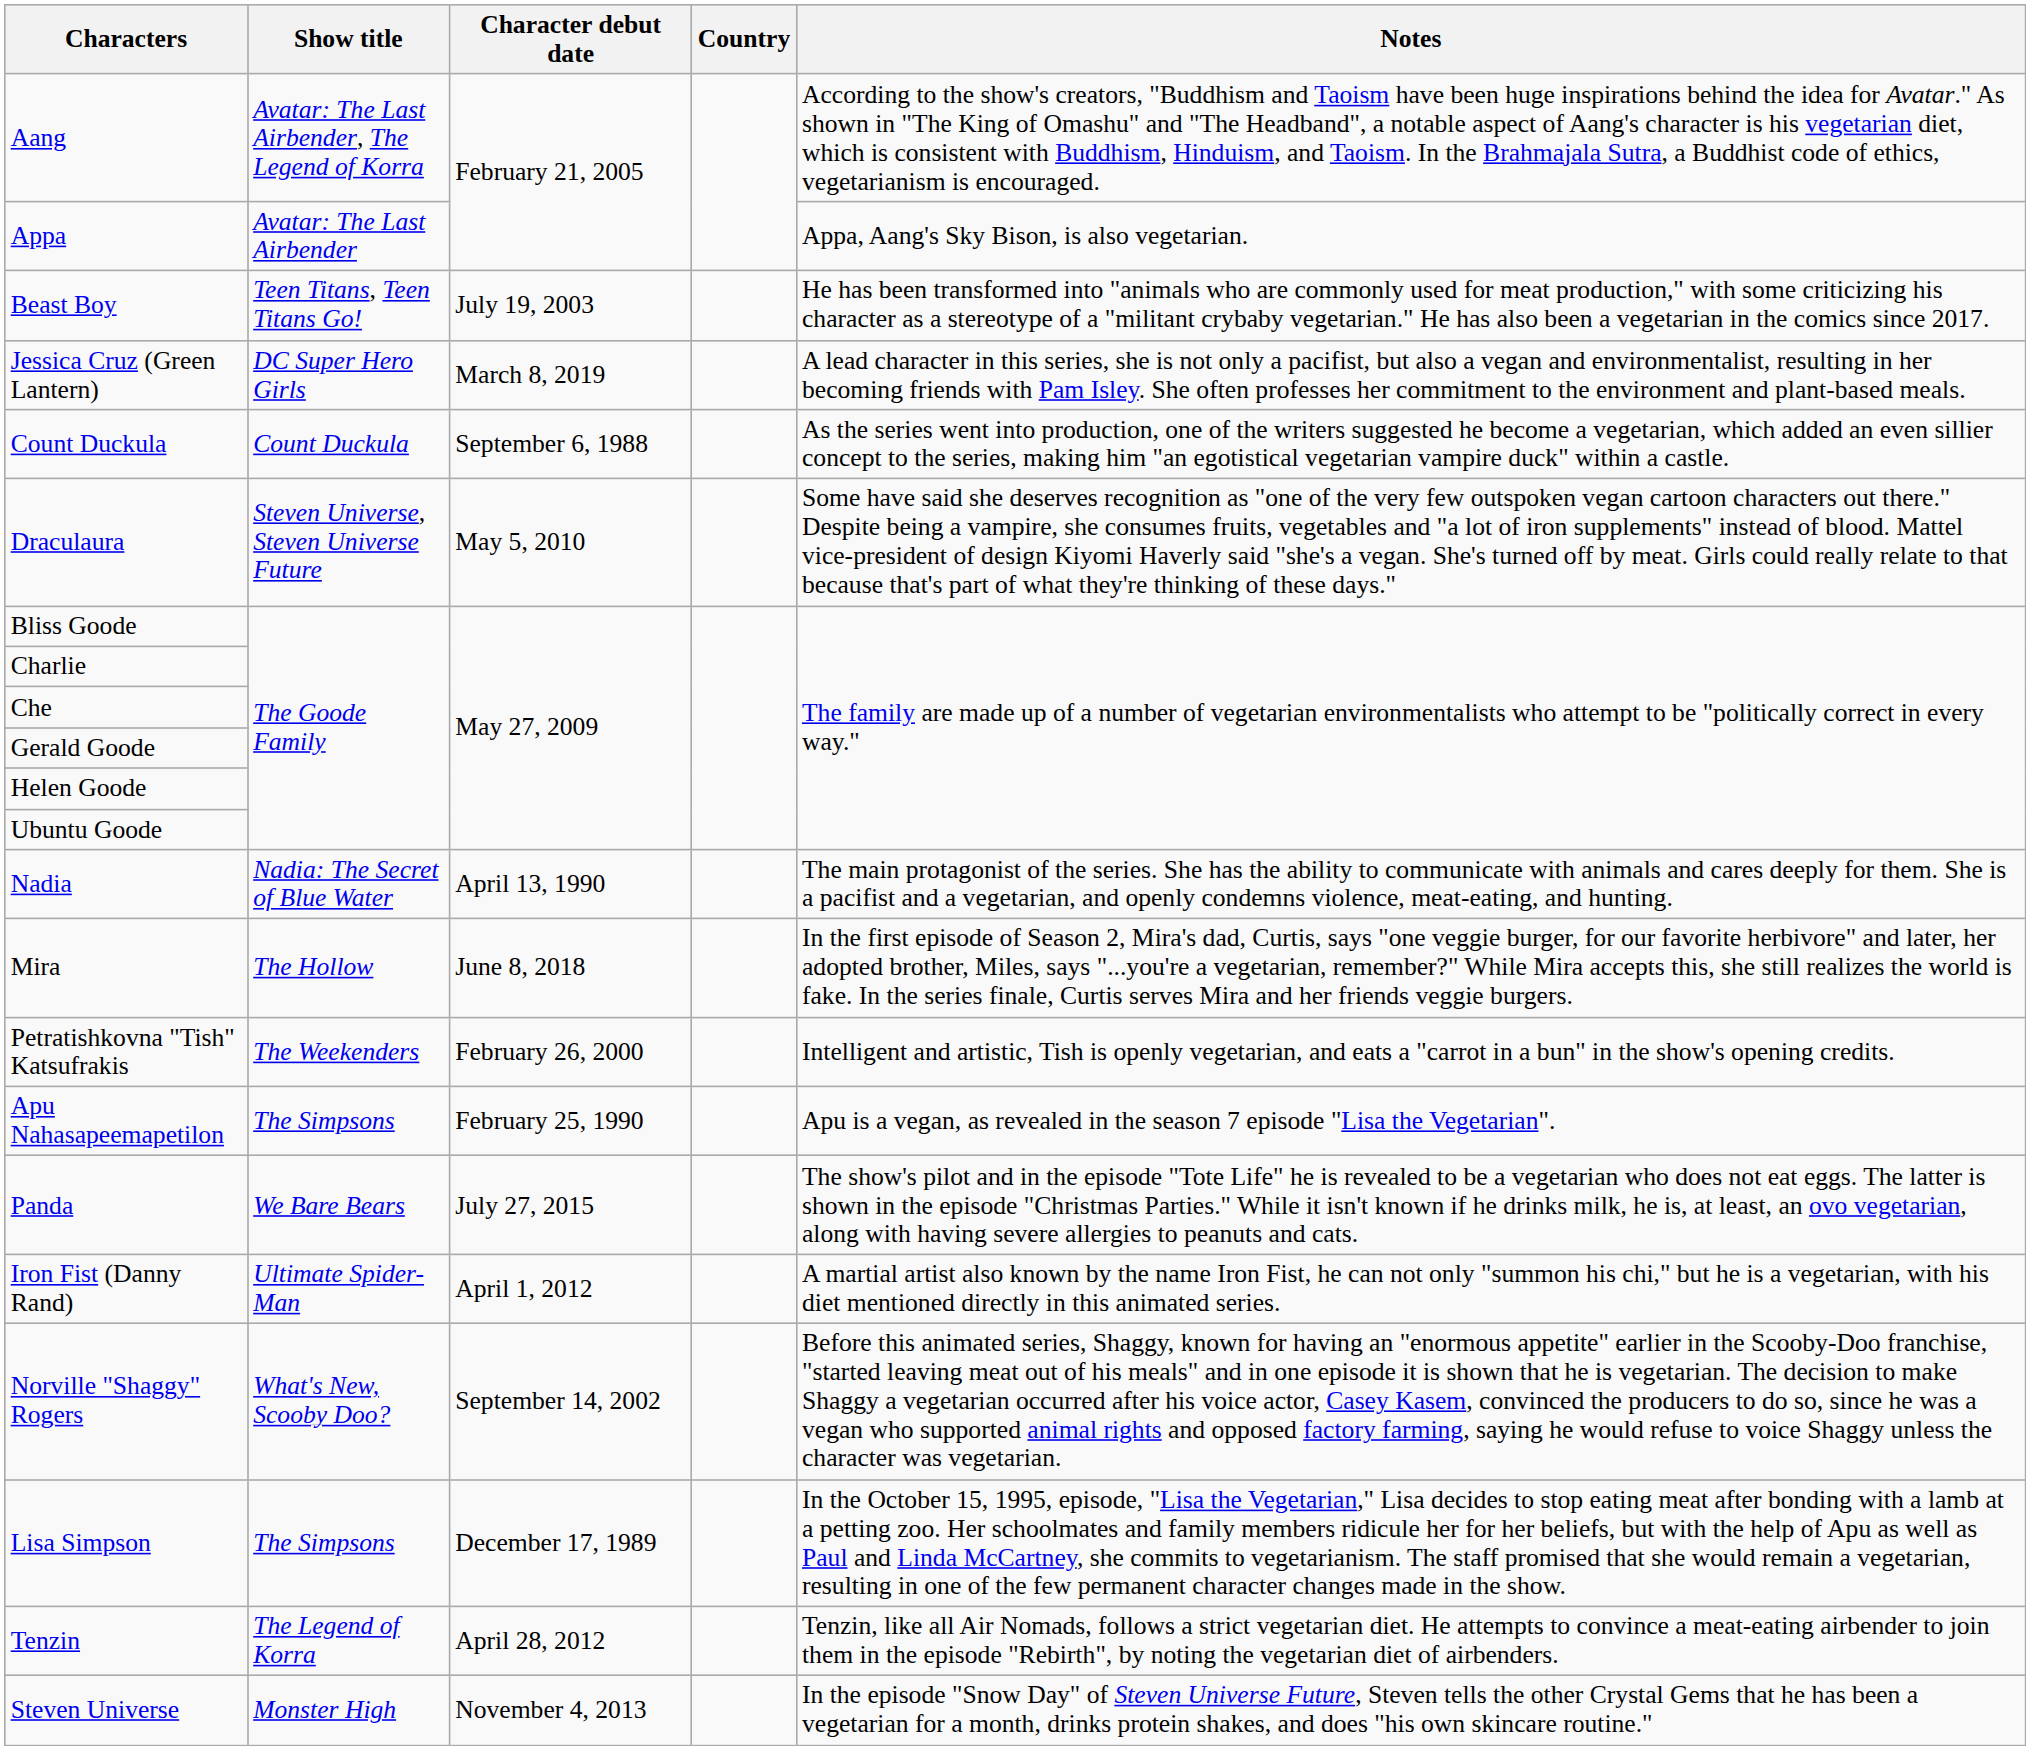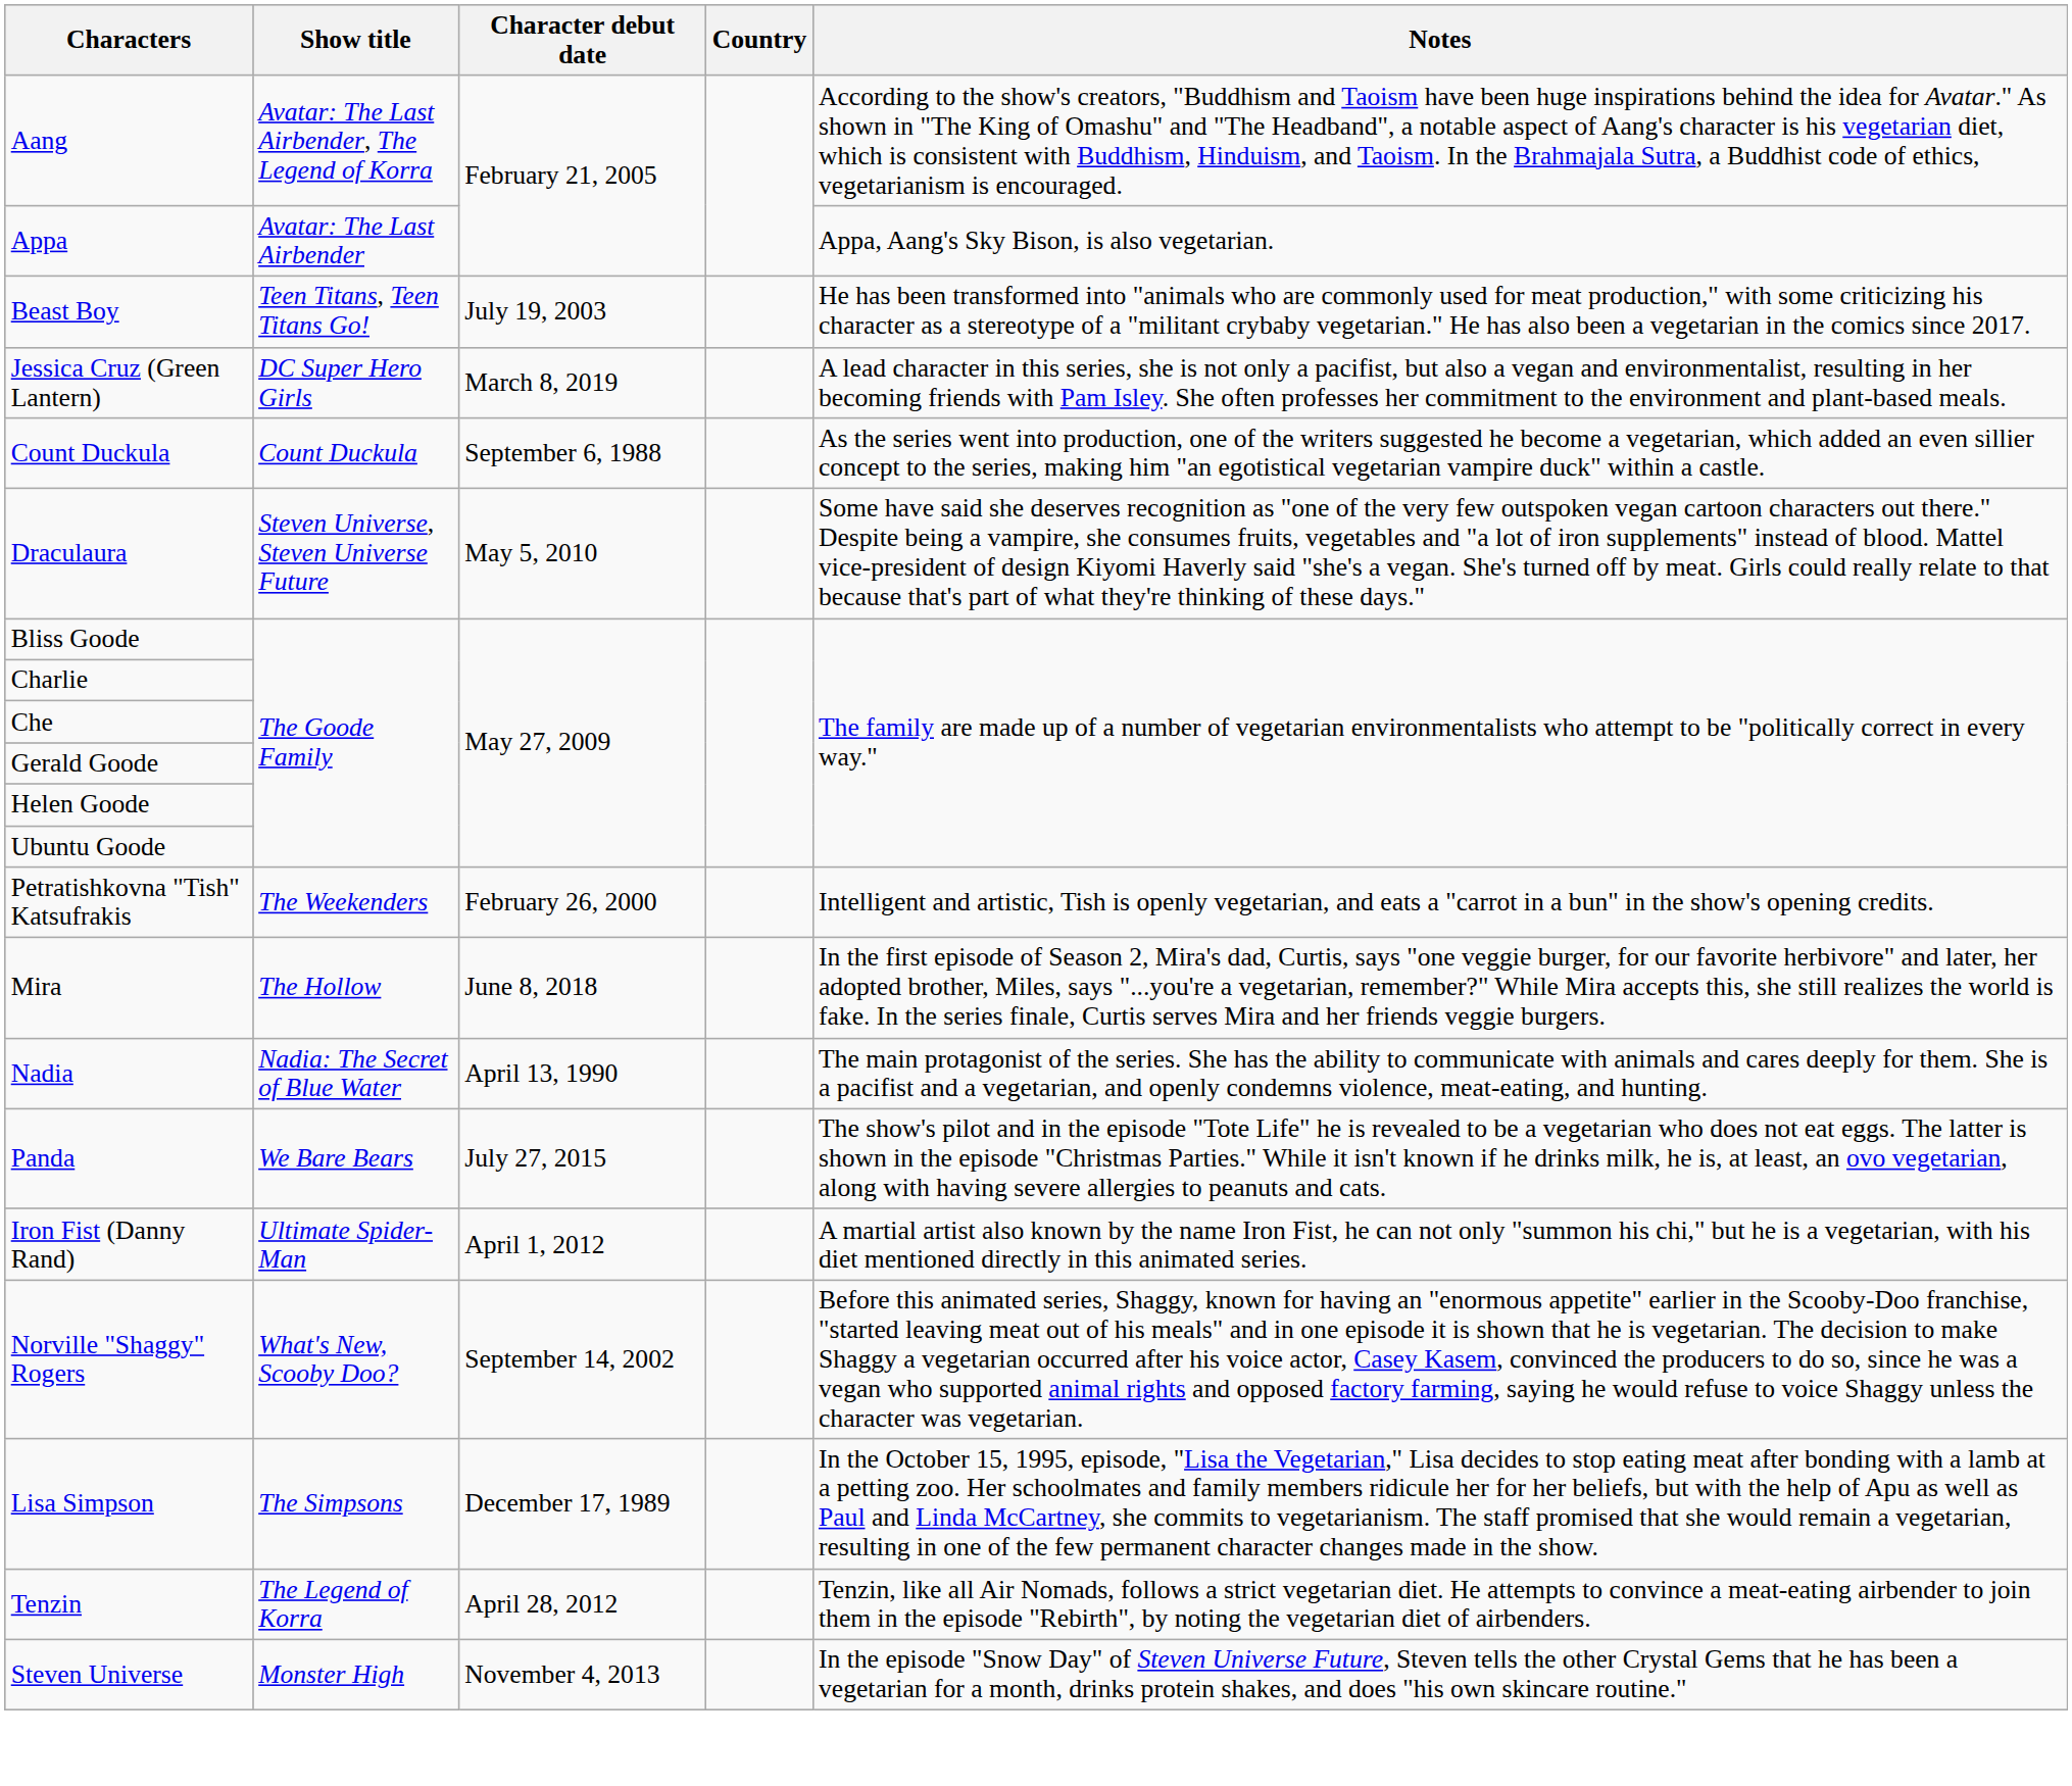rows swapped: Petratishkovna "Tish" Katsufrakis <-> Nadia
- row: Apu Nahasapeemapetilon | The Simpsons | February 25, 1990 | Apu is a vegan, as revealed in the season 7 episode "Lisa the Vegetarian".
